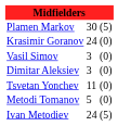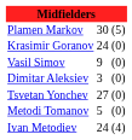Vasil Simov | column 2: 3 -> 9
Tsvetan Yonchev | column 2: 11 -> 27
Ivan Metodiev | column 3: (5) -> (4)
